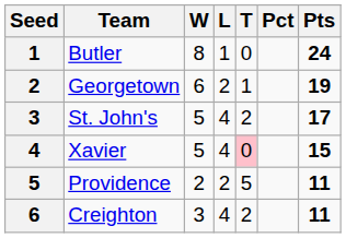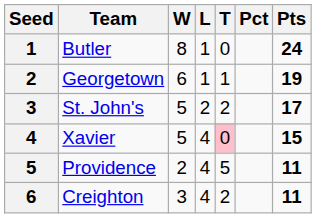Georgetown | L: 2 -> 1
St. John's | L: 4 -> 2
Providence | L: 2 -> 4
